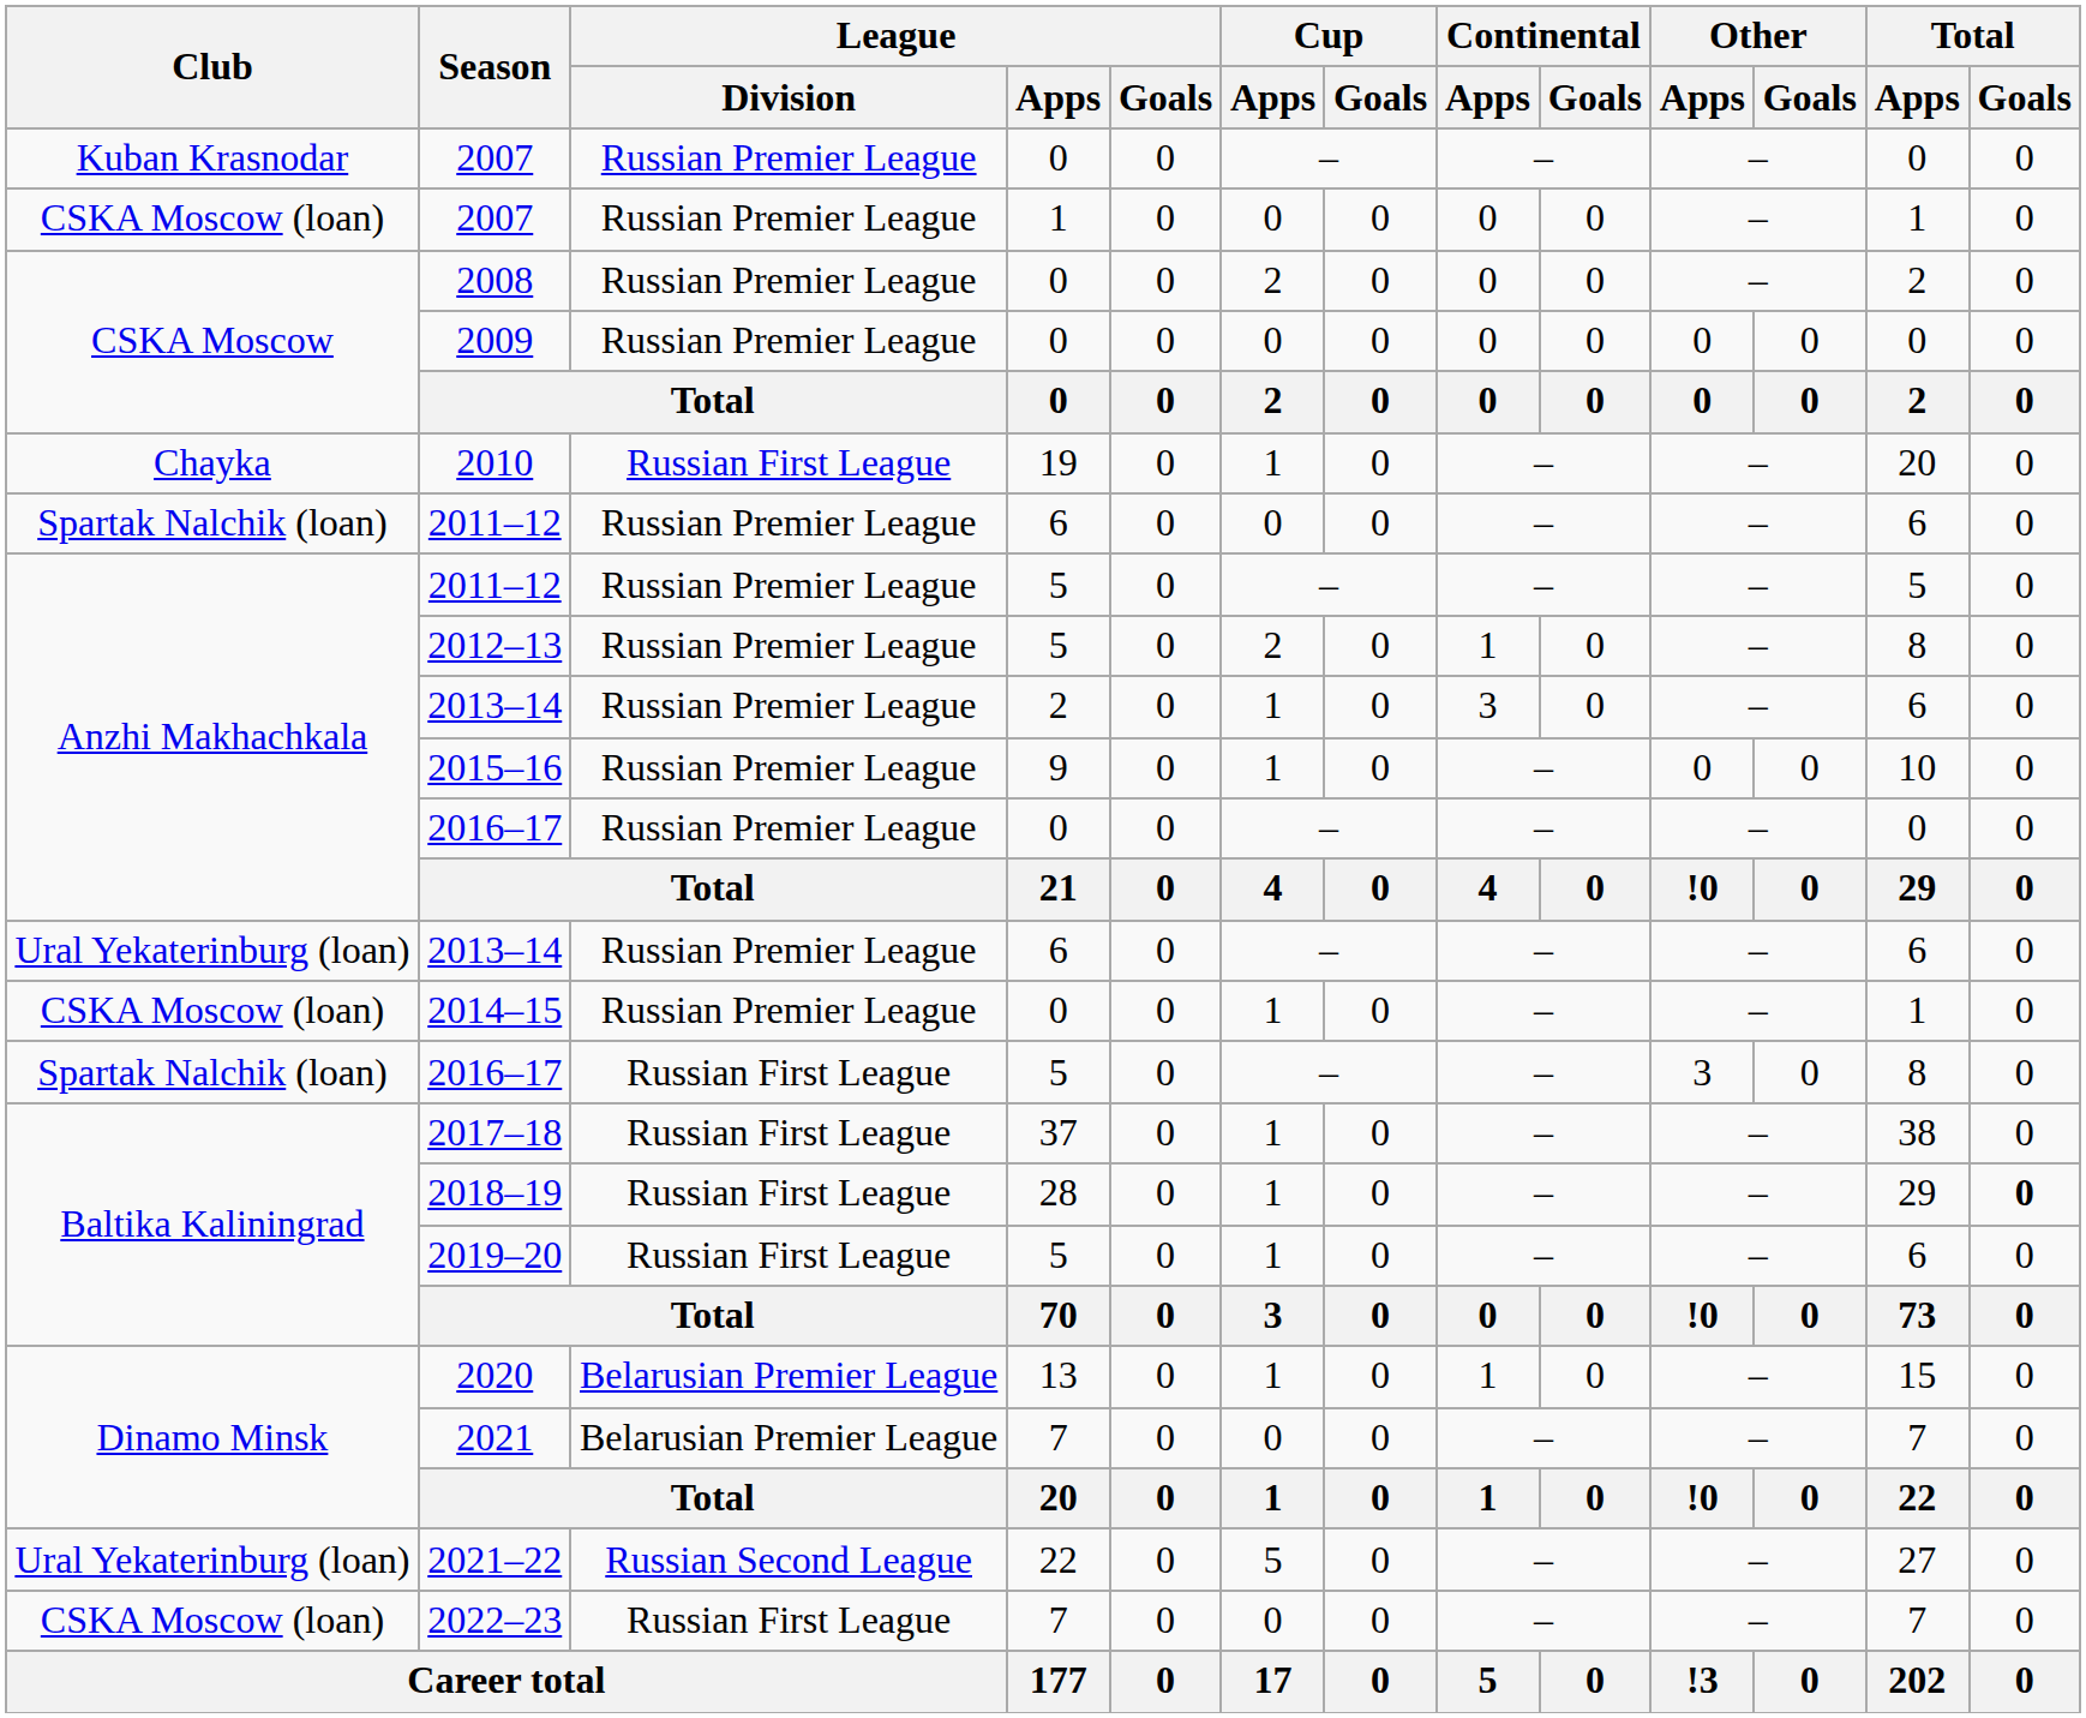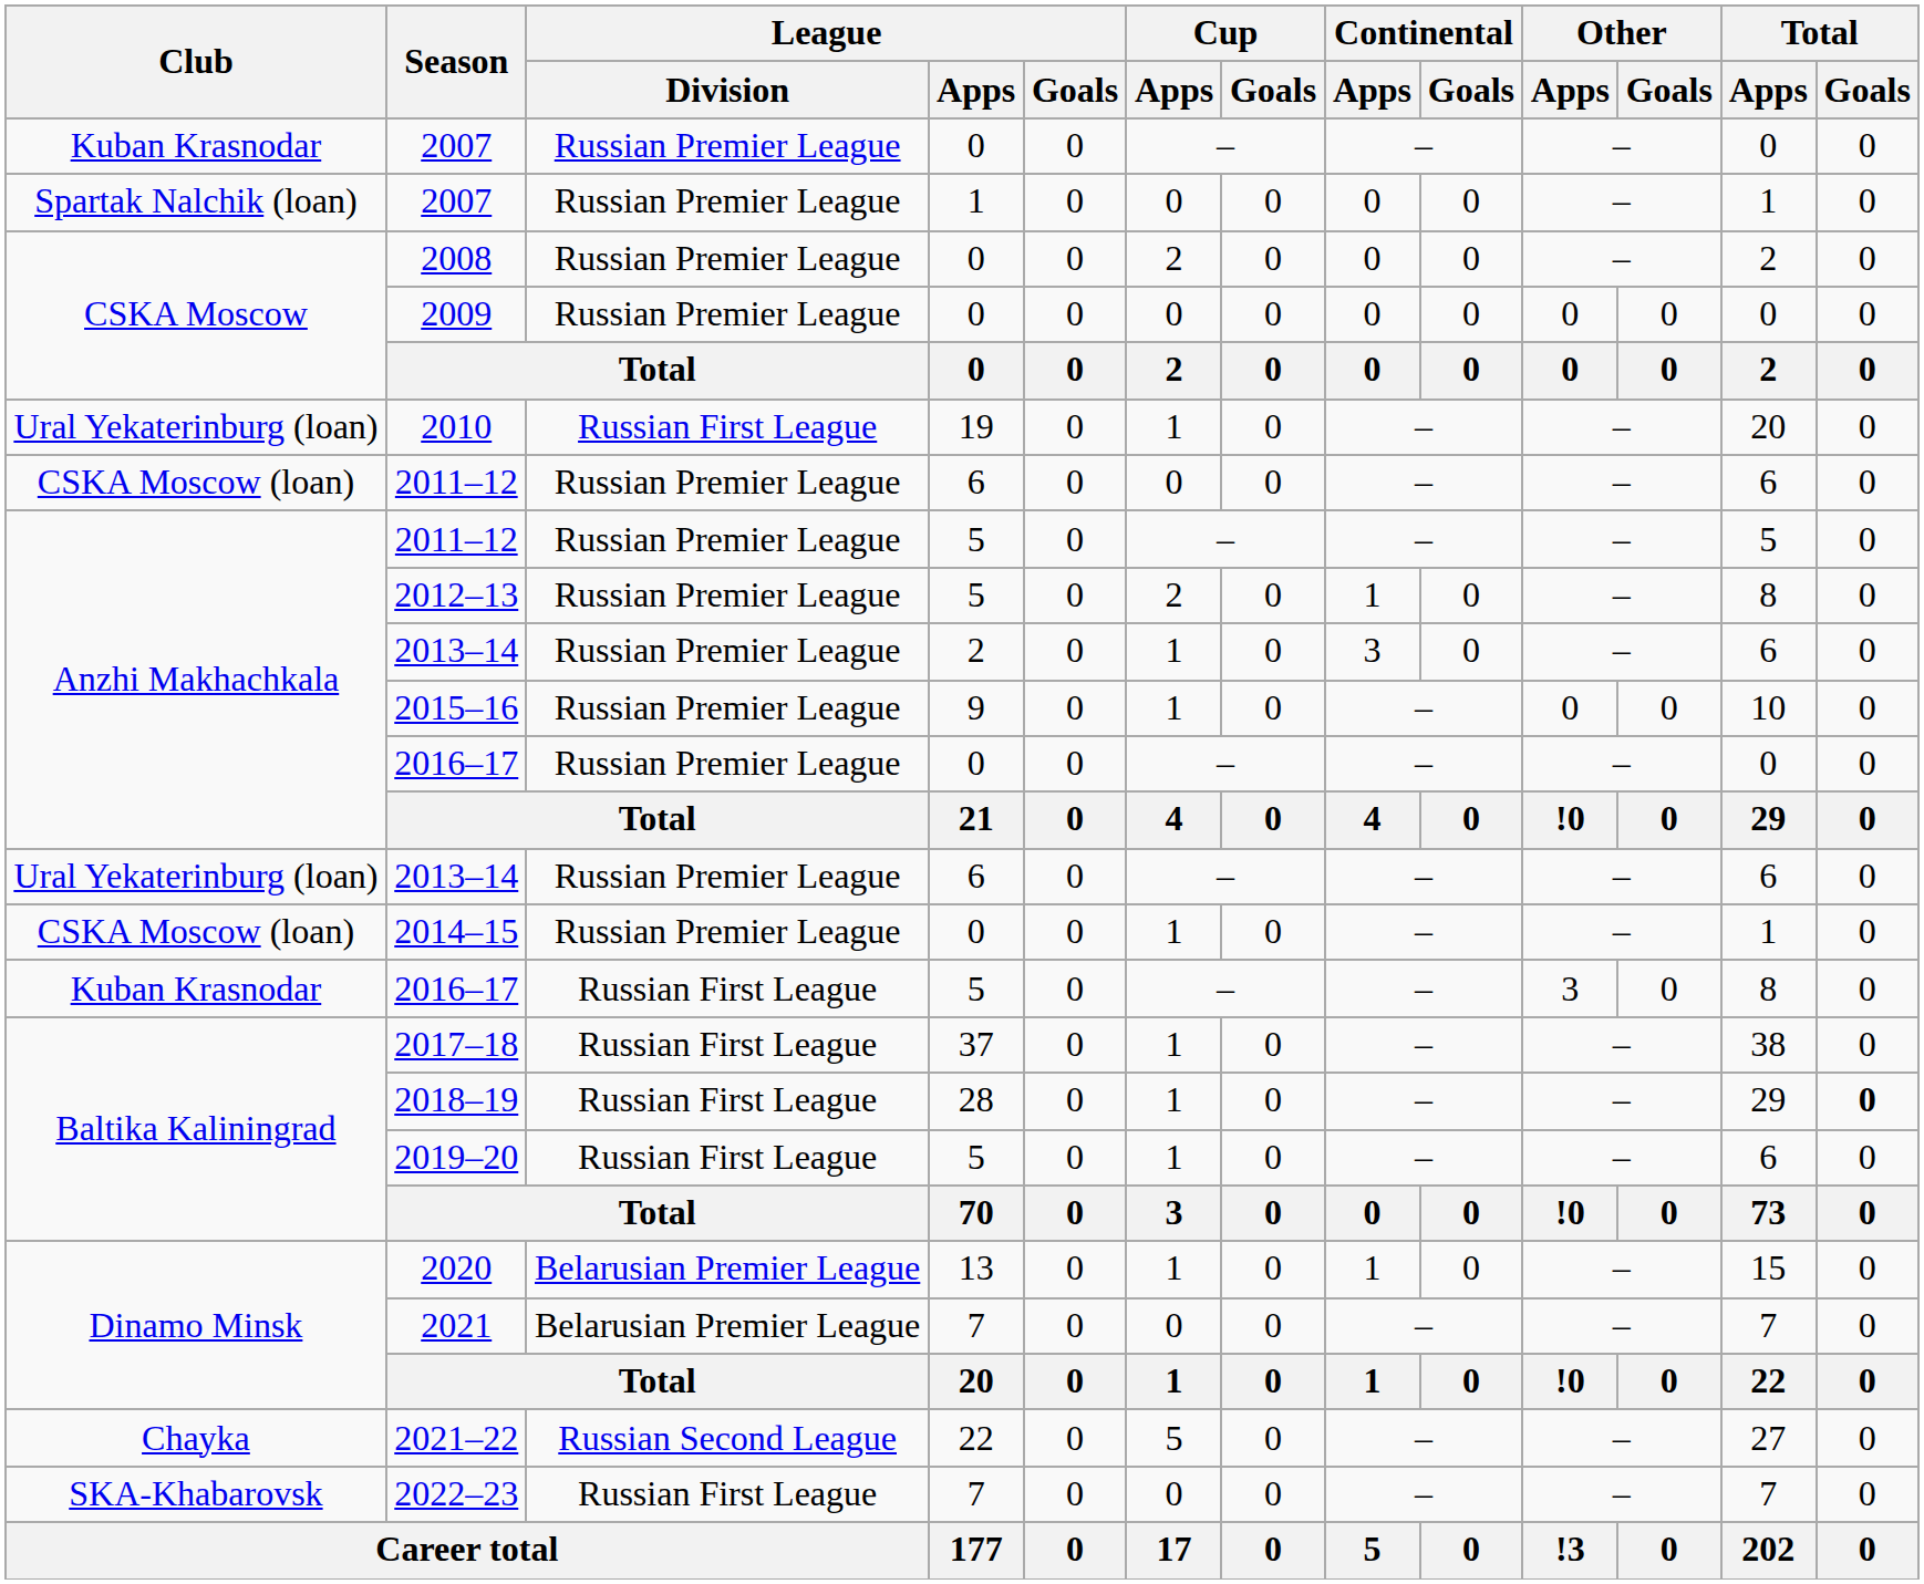2007 / 1 | Club: CSKA Moscow (loan) -> Spartak Nalchik (loan)
2010 | Club: Chayka -> Ural Yekaterinburg (loan)
2011–12 / 6 | Club: Spartak Nalchik (loan) -> CSKA Moscow (loan)
2016–17 / 5 | Club: Spartak Nalchik (loan) -> Kuban Krasnodar
2021–22 | Club: Ural Yekaterinburg (loan) -> Chayka
2022–23 | Club: CSKA Moscow (loan) -> SKA-Khabarovsk
